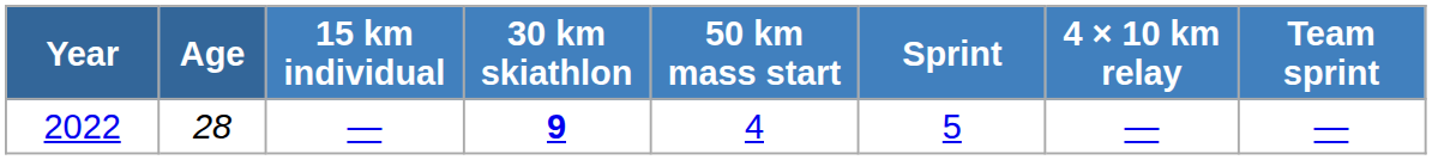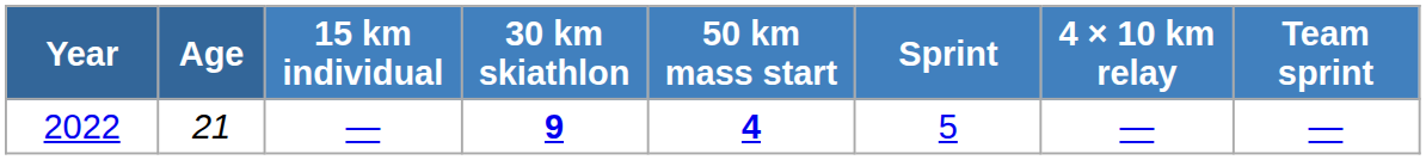2022 | Age: 28 -> 21
2022 | 50 km mass start: normal -> bold
